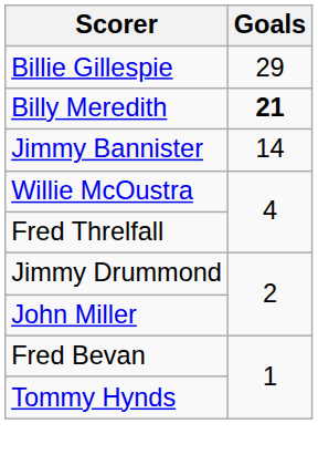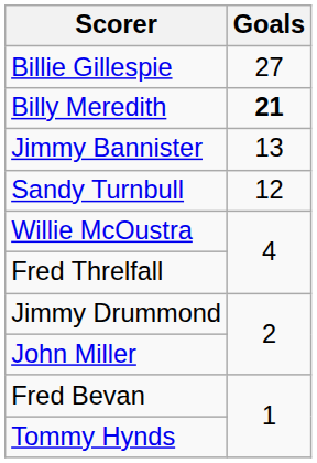Billie Gillespie | Goals: 29 -> 27
Jimmy Bannister | Goals: 14 -> 13
+ row: Sandy Turnbull | 12
